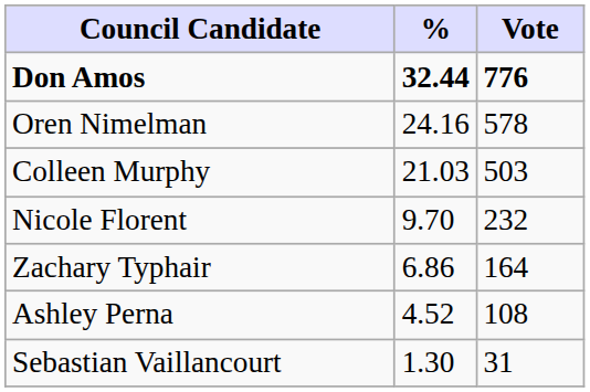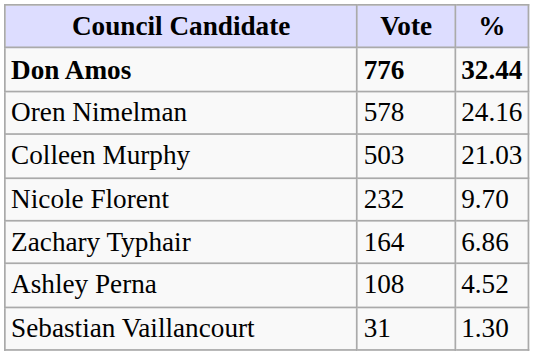columns swapped: Vote <-> %
